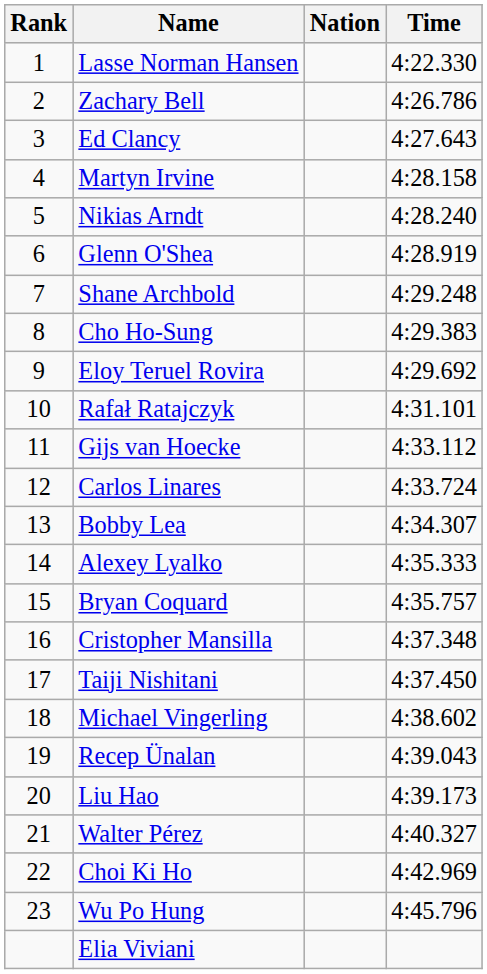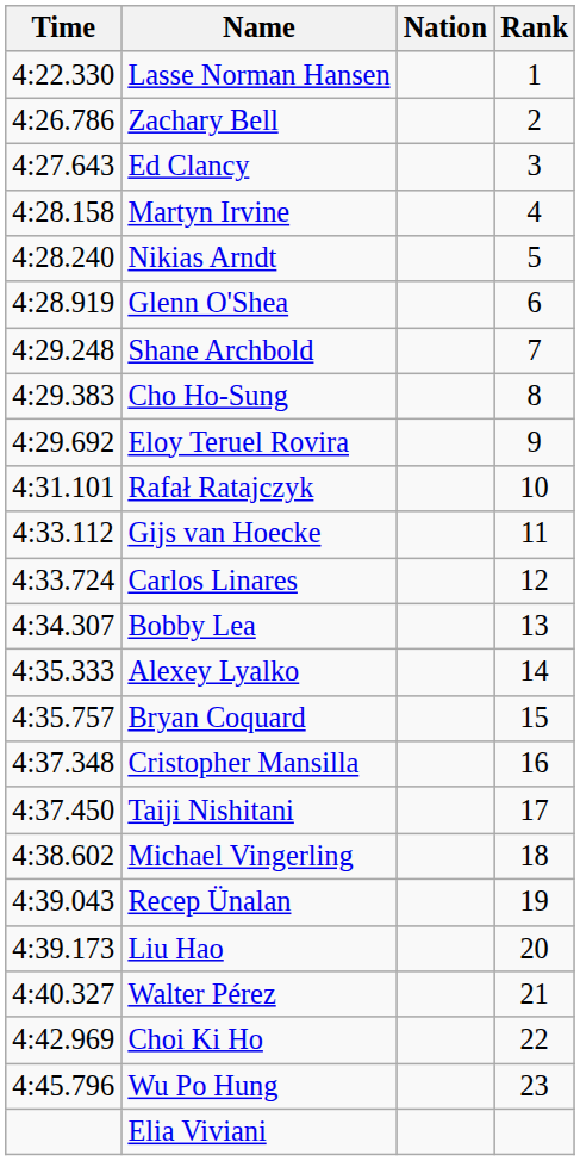columns swapped: Rank <-> Time
